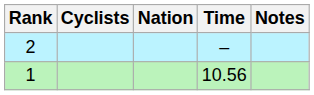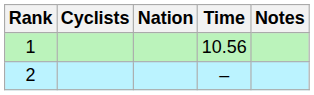rows swapped: 1 <-> 2
